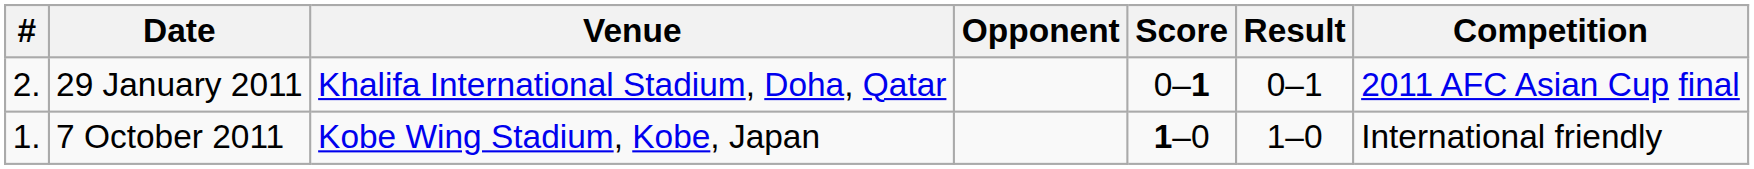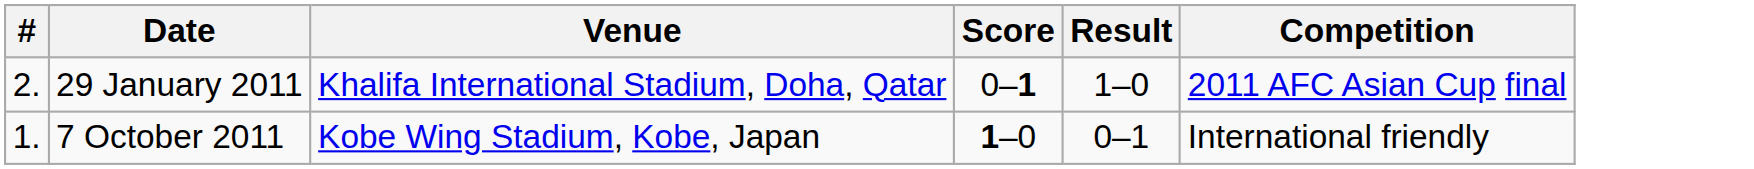- column: Opponent
29 January 2011 | Result: 0–1 -> 1–0
7 October 2011 | Result: 1–0 -> 0–1
